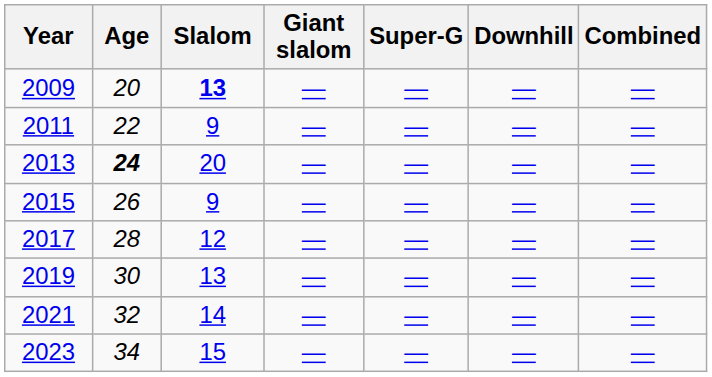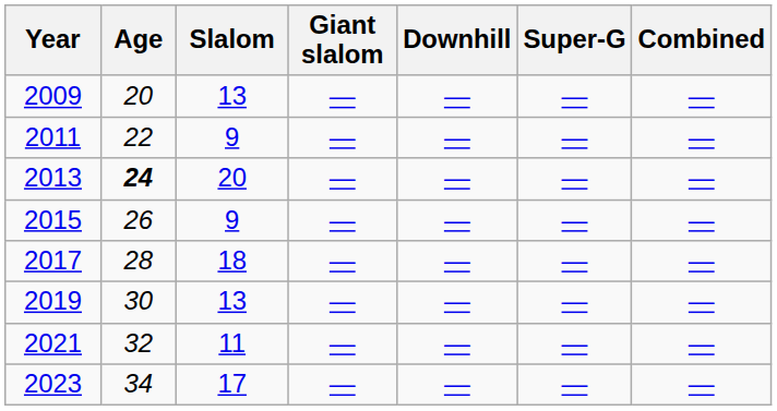columns swapped: Super-G <-> Downhill
2009 | Slalom: bold -> normal
2017 | Slalom: 12 -> 18
2021 | Slalom: 14 -> 11
2023 | Slalom: 15 -> 17
